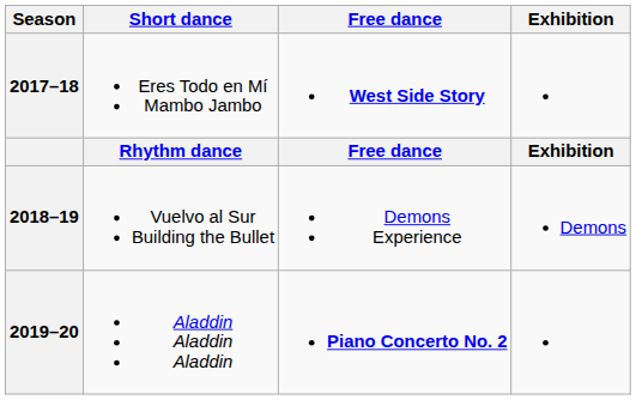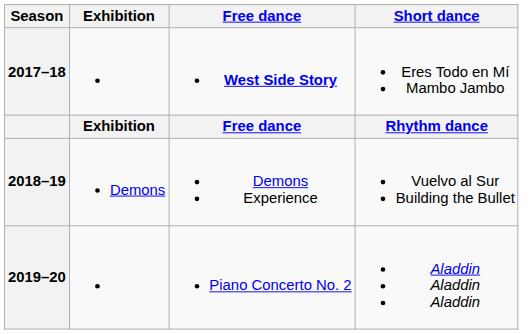columns swapped: Short dance <-> Exhibition
2019–20 | Free dance: bold -> normal
